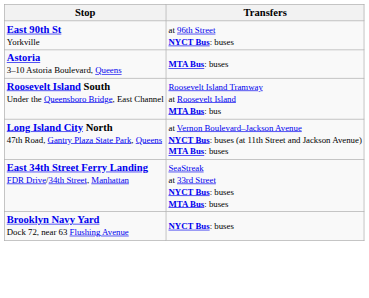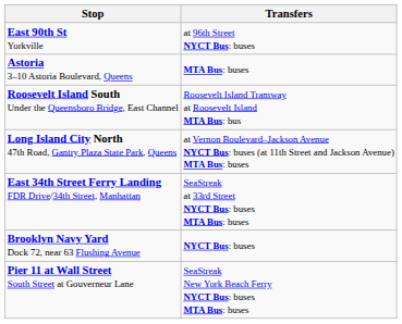+ row: Pier 11 at Wall Street South Street at Gouverneur Lane | SeaStreak New York Beach Ferry NYCT Bus: buses MTA Bus: buses
